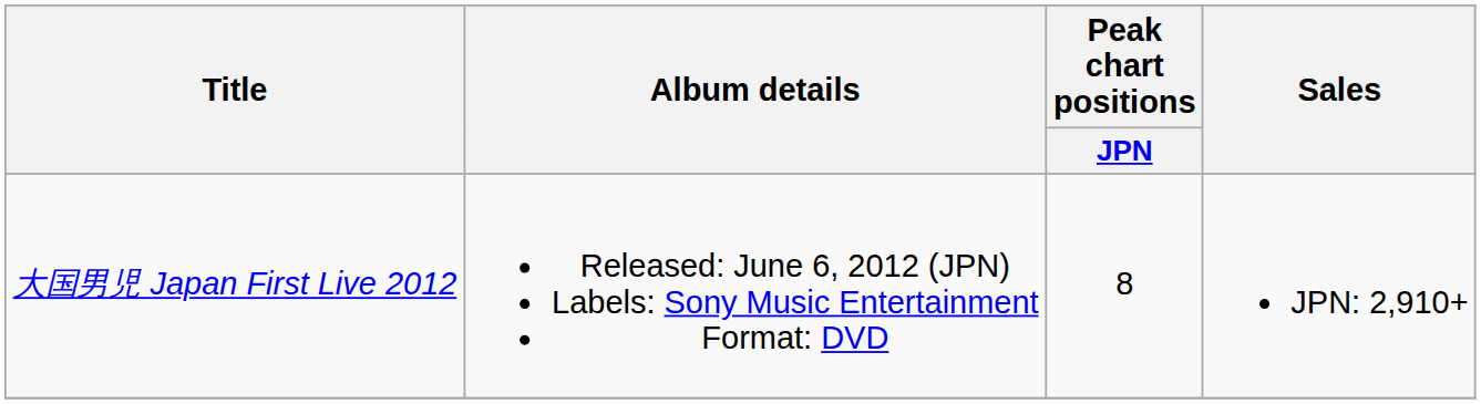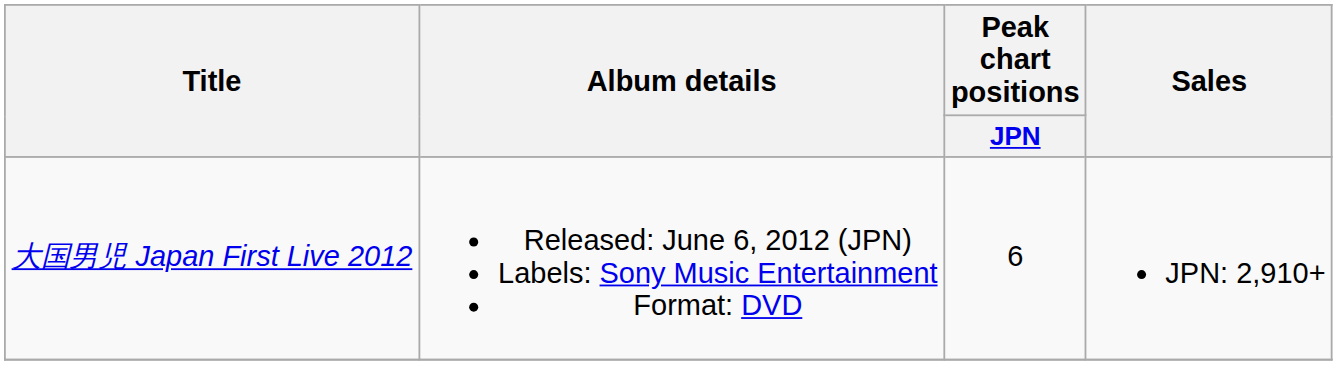大国男児 Japan First Live 2012 | Peak chart positions / JPN: 8 -> 6
